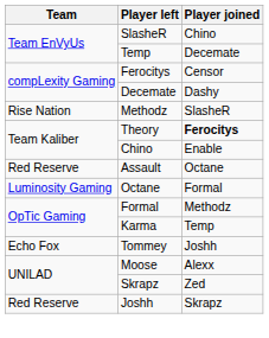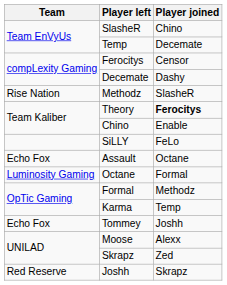+ row: SiLLY | FeLo
Assault | Team: Red Reserve -> Echo Fox
